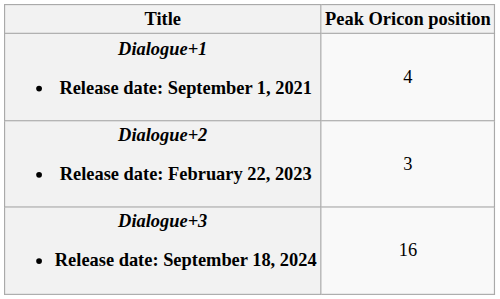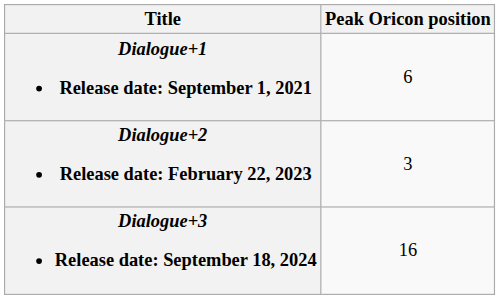Dialogue+1 Release date: September 1, 2021 | Peak Oricon position: 4 -> 6
